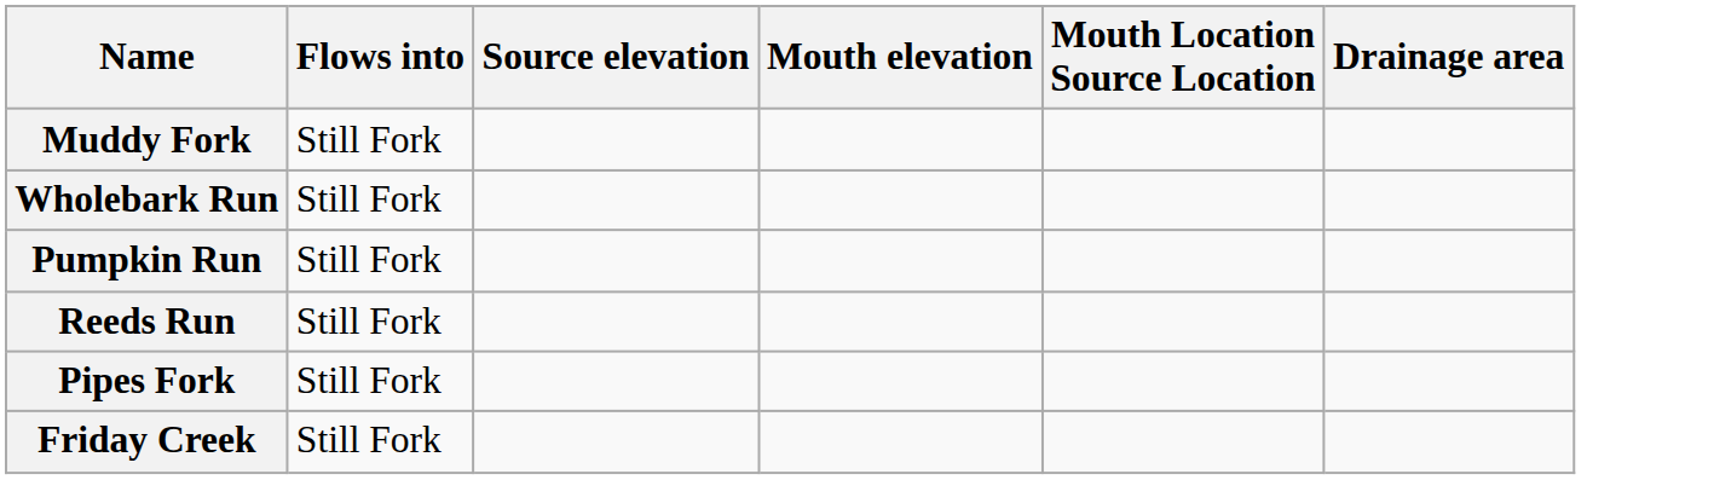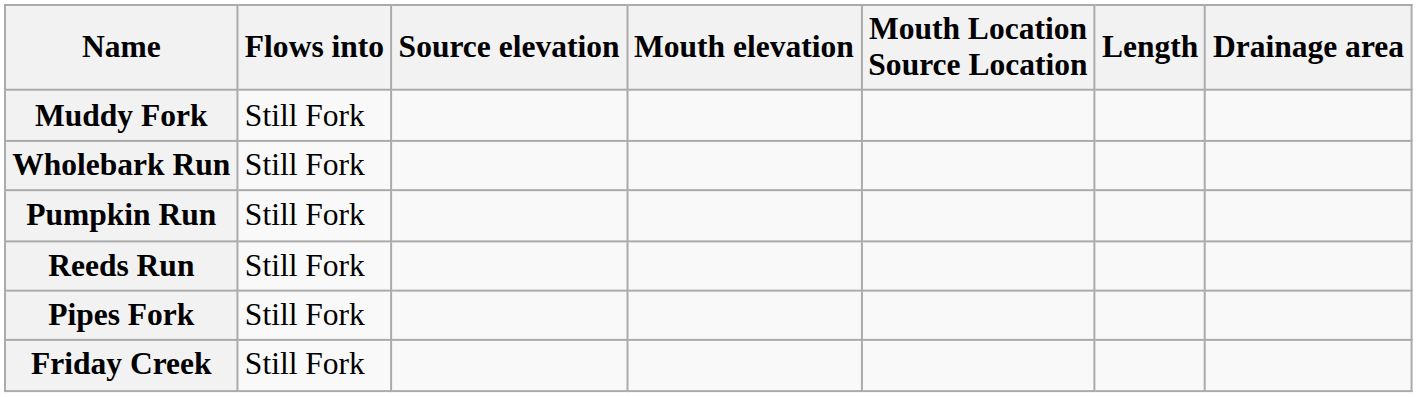+ column: Length
